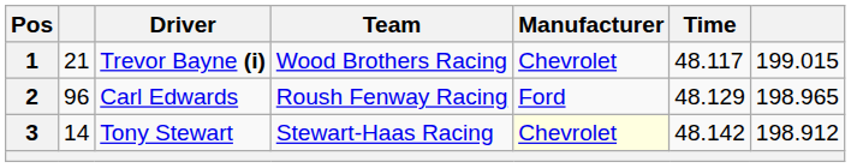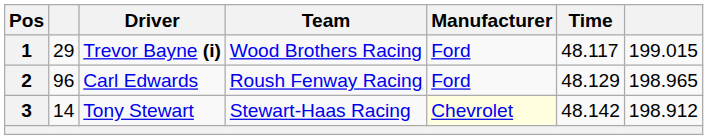1 | column 2: 21 -> 29
1 | Manufacturer: Chevrolet -> Ford
